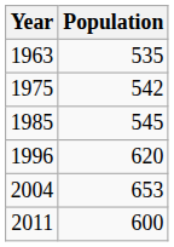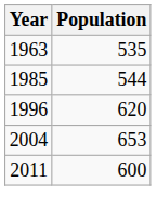- row: 1975 | 542
1985 | Population: 545 -> 544
